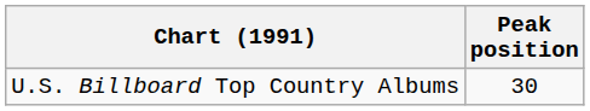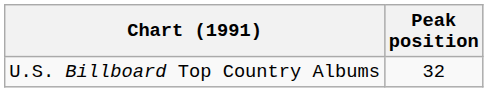U.S. Billboard Top Country Albums | Peak position: 30 -> 32
